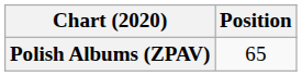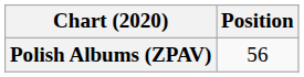Polish Albums (ZPAV) | Position: 65 -> 56
